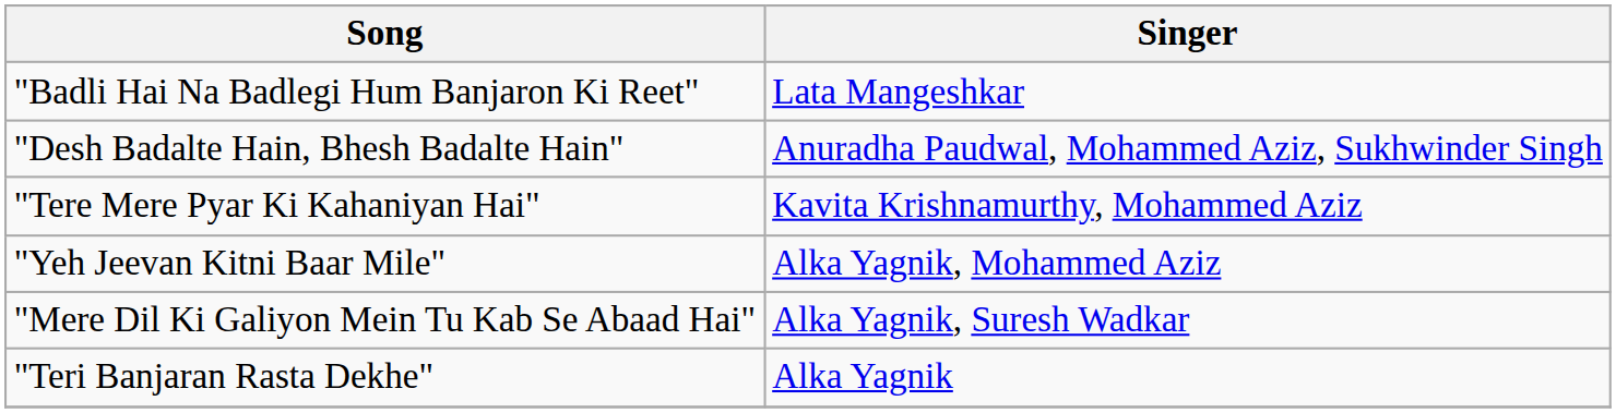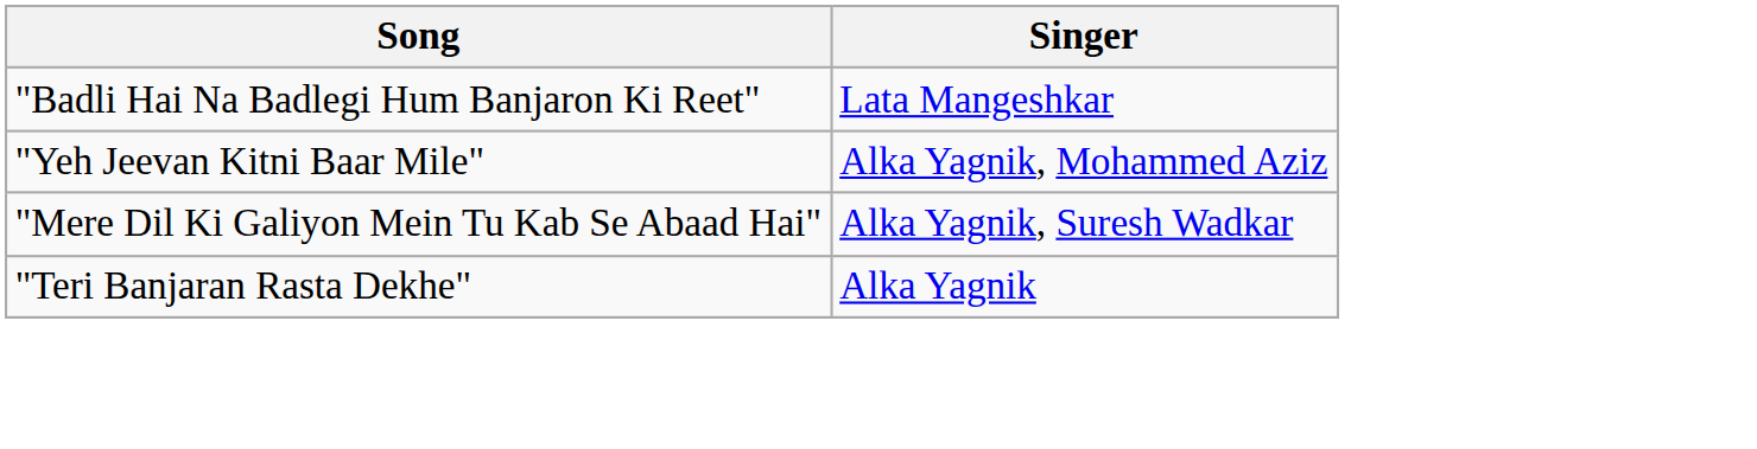- row: "Desh Badalte Hain, Bhesh Badalte Hain" | Anuradha Paudwal, Mohammed Aziz, Sukhwinder Singh
- row: "Tere Mere Pyar Ki Kahaniyan Hai" | Kavita Krishnamurthy, Mohammed Aziz
